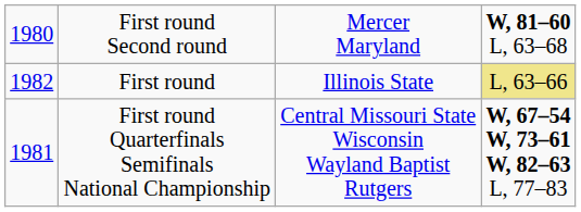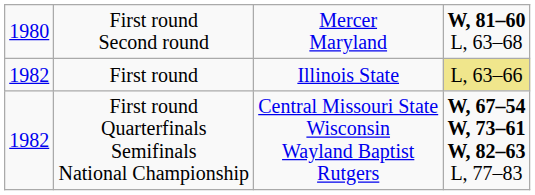First round Quarterfinals Semifinals National Championship | column 1: 1981 -> 1982
